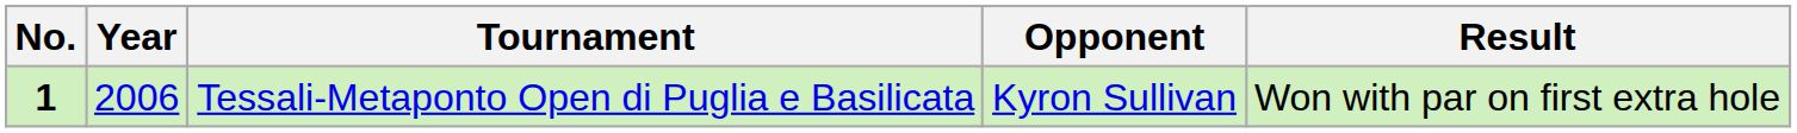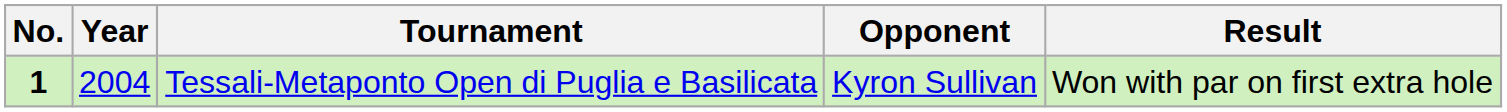Tessali-Metaponto Open di Puglia e Basilicata | Year: 2006 -> 2004
